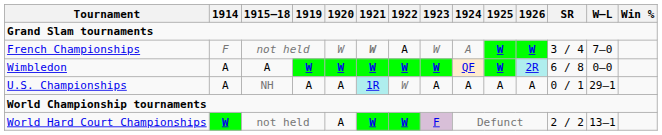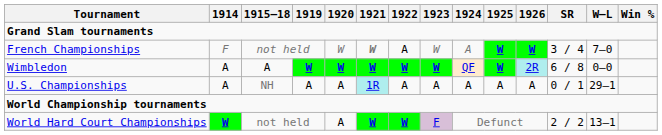U.S. Championships | 1922: W -> A
